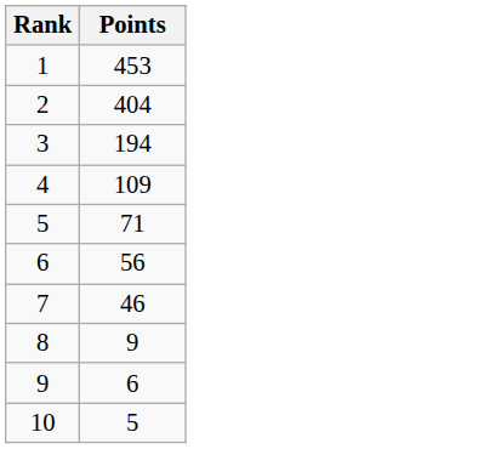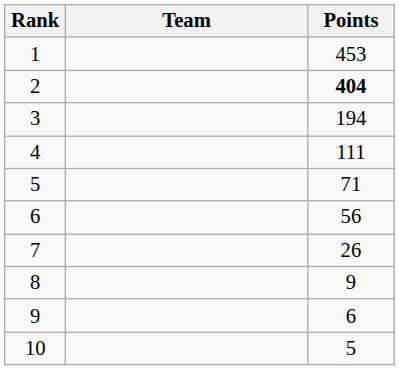+ column: Team
2 | Points: normal -> bold
4 | Points: 109 -> 111
7 | Points: 46 -> 26
